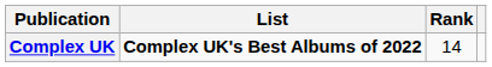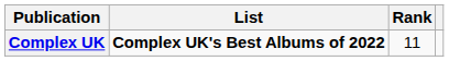Complex UK | Rank: 14 -> 11
